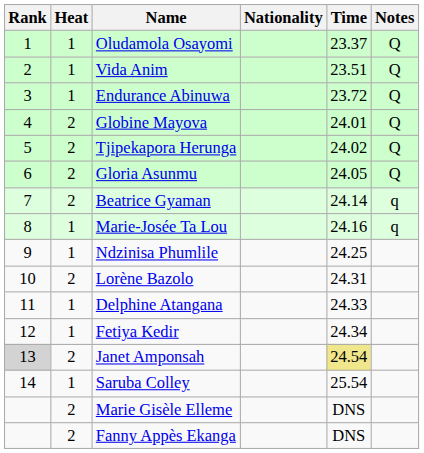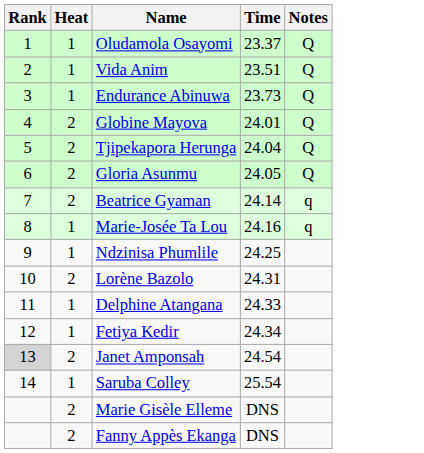- column: Nationality
Endurance Abinuwa | Time: 23.72 -> 23.73
Tjipekapora Herunga | Time: 24.02 -> 24.04
Janet Amponsah | Time: khaki background -> no background
